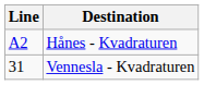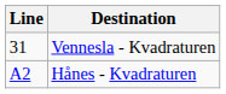rows swapped: Hånes - Kvadraturen <-> Vennesla - Kvadraturen
